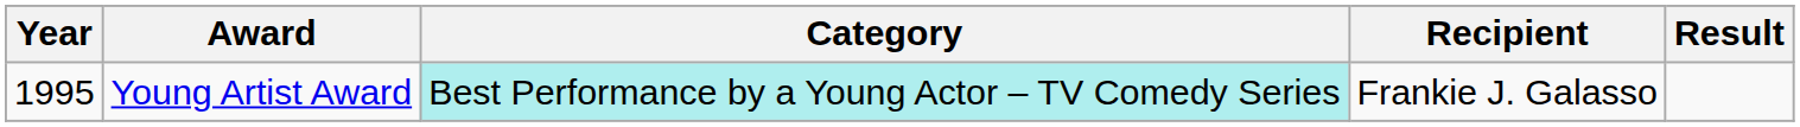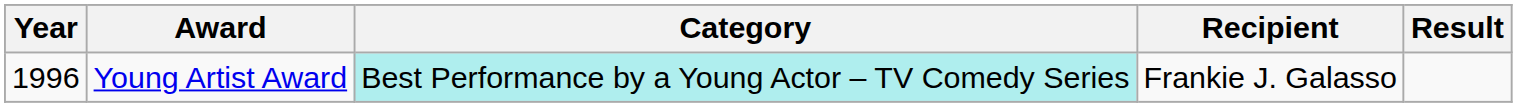Young Artist Award | Year: 1995 -> 1996
